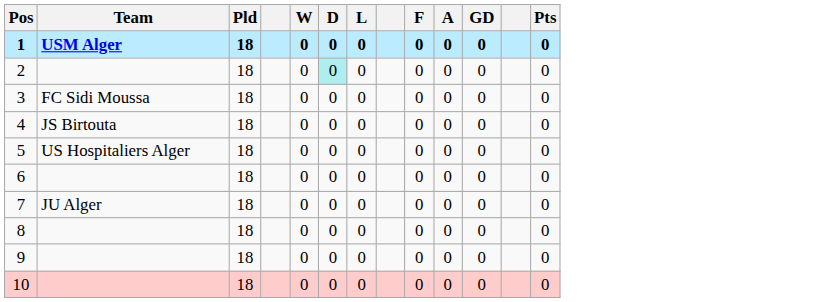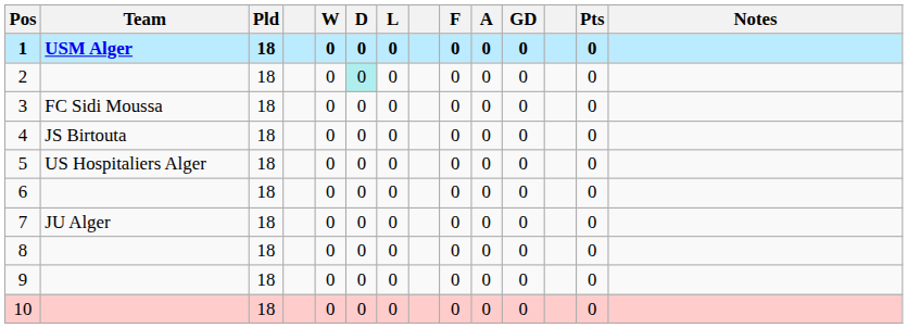+ column: Notes
